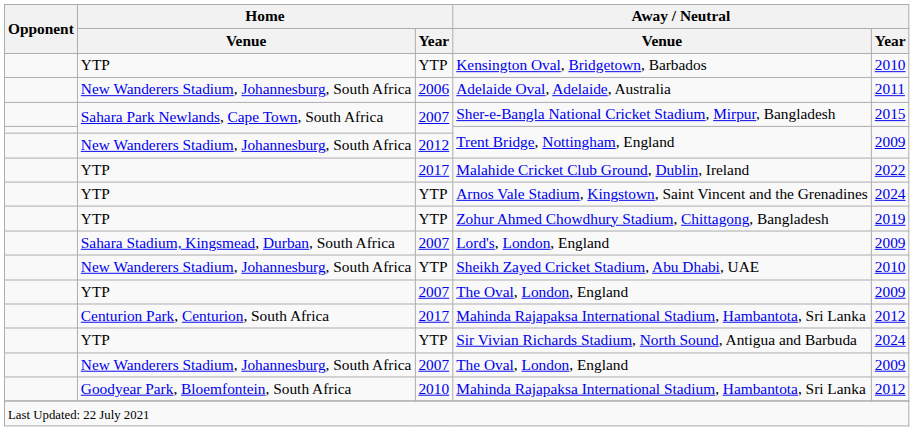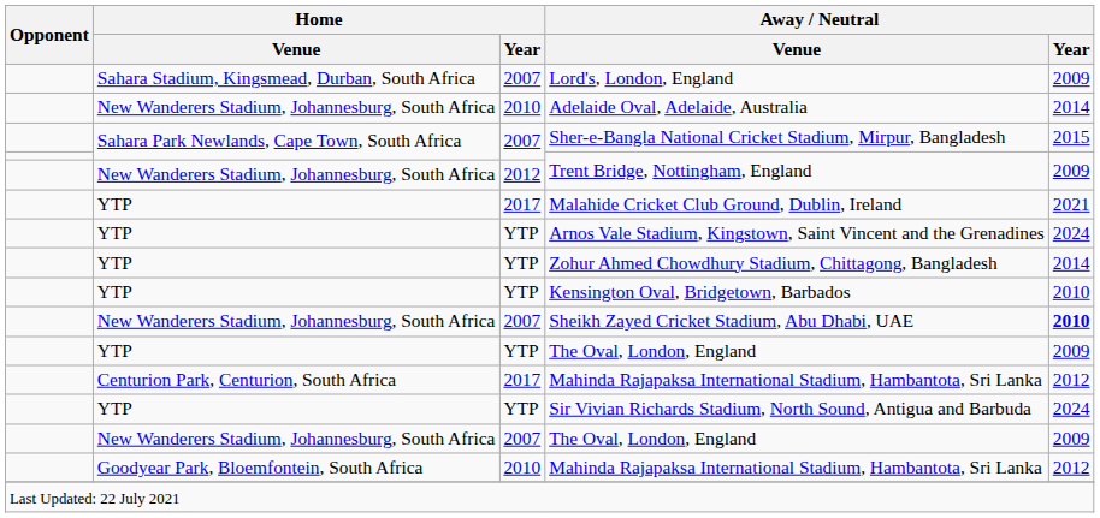rows swapped: Kensington Oval, Bridgetown, Barbados <-> Lord's, London, England
Adelaide Oval, Adelaide, Australia | Home / Year: 2006 -> 2010
Adelaide Oval, Adelaide, Australia | Away / Neutral / Year: 2011 -> 2014
Malahide Cricket Club Ground, Dublin, Ireland | Away / Neutral / Year: 2022 -> 2021
Zohur Ahmed Chowdhury Stadium, Chittagong, Bangladesh | Away / Neutral / Year: 2019 -> 2014
Sheikh Zayed Cricket Stadium, Abu Dhabi, UAE | Home / Year: YTP -> 2007
Sheikh Zayed Cricket Stadium, Abu Dhabi, UAE | Away / Neutral / Year: normal -> bold
YTP / The Oval, London, England | Home / Year: 2007 -> YTP
